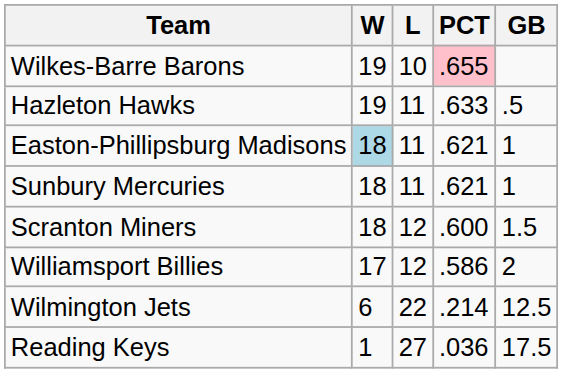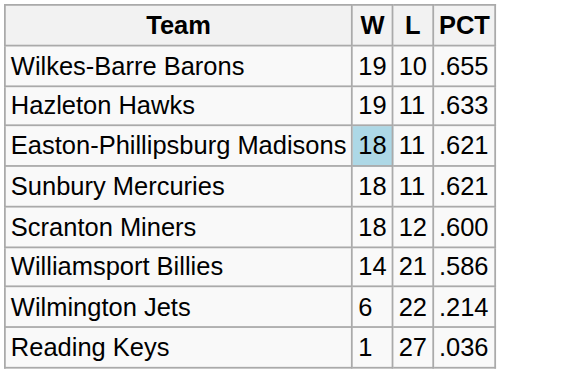- column: GB | .5 | 1 | 1 | 1.5 | 2 | 12.5 | 17.5
Wilkes-Barre Barons | PCT: pink background -> no background
Williamsport Billies | W: 17 -> 14
Williamsport Billies | L: 12 -> 21
